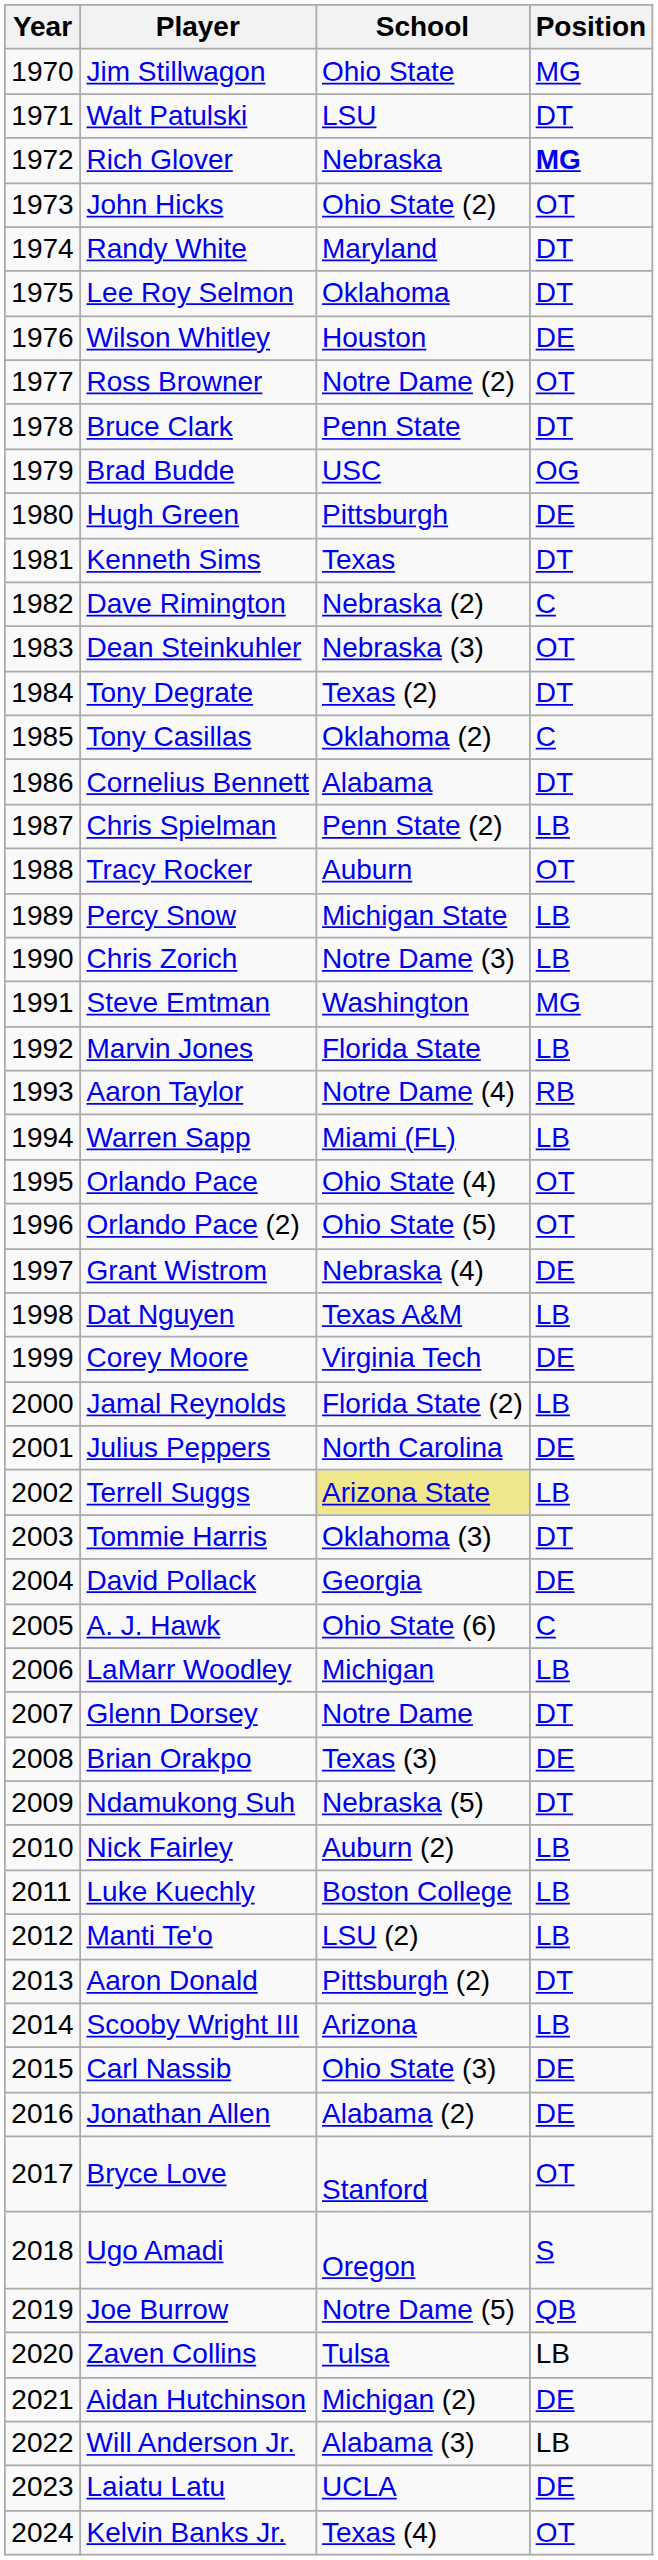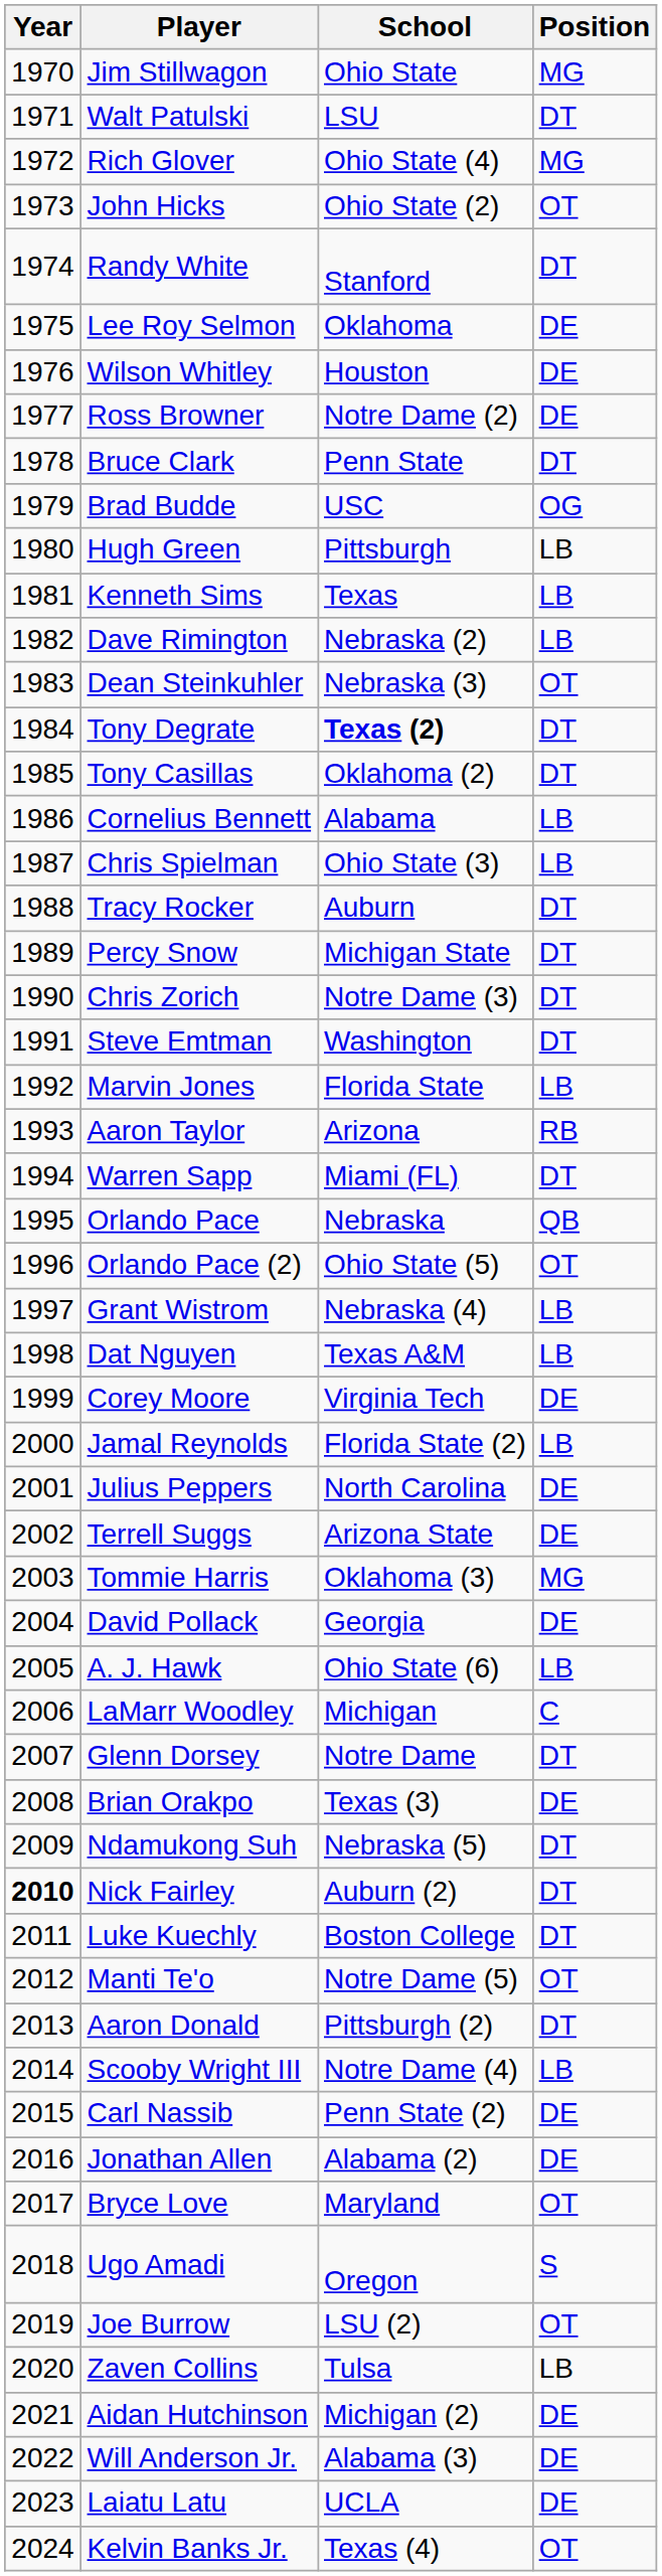Rich Glover | School: Nebraska -> Ohio State (4)
Rich Glover | Position: bold -> normal
Randy White | School: Maryland -> Stanford
Lee Roy Selmon | Position: DT -> DE
Ross Browner | Position: OT -> DE
Hugh Green | Position: DE -> LB
Kenneth Sims | Position: DT -> LB
Dave Rimington | Position: C -> LB
Tony Degrate | School: normal -> bold
Tony Casillas | Position: C -> DT
Cornelius Bennett | Position: DT -> LB
Chris Spielman | School: Penn State (2) -> Ohio State (3)
Tracy Rocker | Position: OT -> DT
Percy Snow | Position: LB -> DT
Chris Zorich | Position: LB -> DT
Steve Emtman | Position: MG -> DT
Aaron Taylor | School: Notre Dame (4) -> Arizona
Warren Sapp | Position: LB -> DT
Orlando Pace | School: Ohio State (4) -> Nebraska
Orlando Pace | Position: OT -> QB
Grant Wistrom | Position: DE -> LB
Terrell Suggs | School: khaki background -> no background
Terrell Suggs | Position: LB -> DE
Tommie Harris | Position: DT -> MG
A. J. Hawk | Position: C -> LB
LaMarr Woodley | Position: LB -> C
Nick Fairley | Year: normal -> bold
Nick Fairley | Position: LB -> DT
Luke Kuechly | Position: LB -> DT
Manti Te'o | School: LSU (2) -> Notre Dame (5)
Manti Te'o | Position: LB -> OT
Scooby Wright III | School: Arizona -> Notre Dame (4)
Carl Nassib | School: Ohio State (3) -> Penn State (2)
Bryce Love | School: Stanford -> Maryland
Joe Burrow | School: Notre Dame (5) -> LSU (2)
Joe Burrow | Position: QB -> OT
Will Anderson Jr. | Position: LB -> DE
